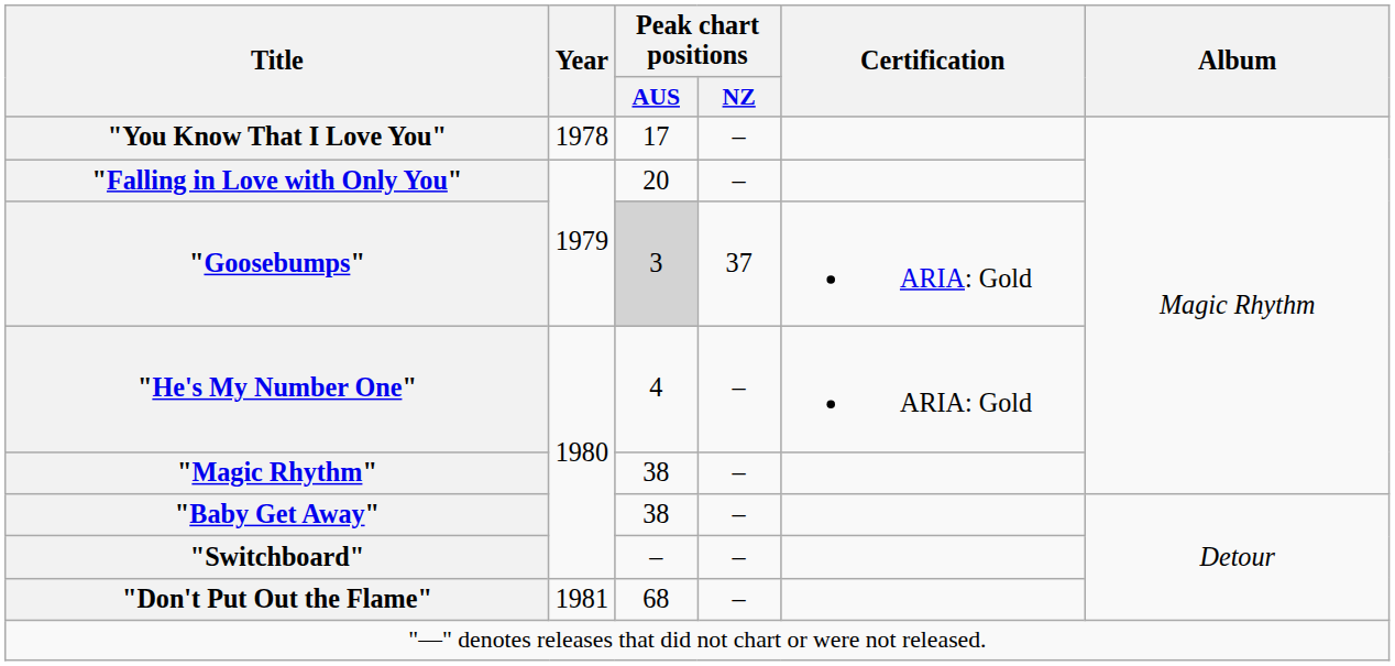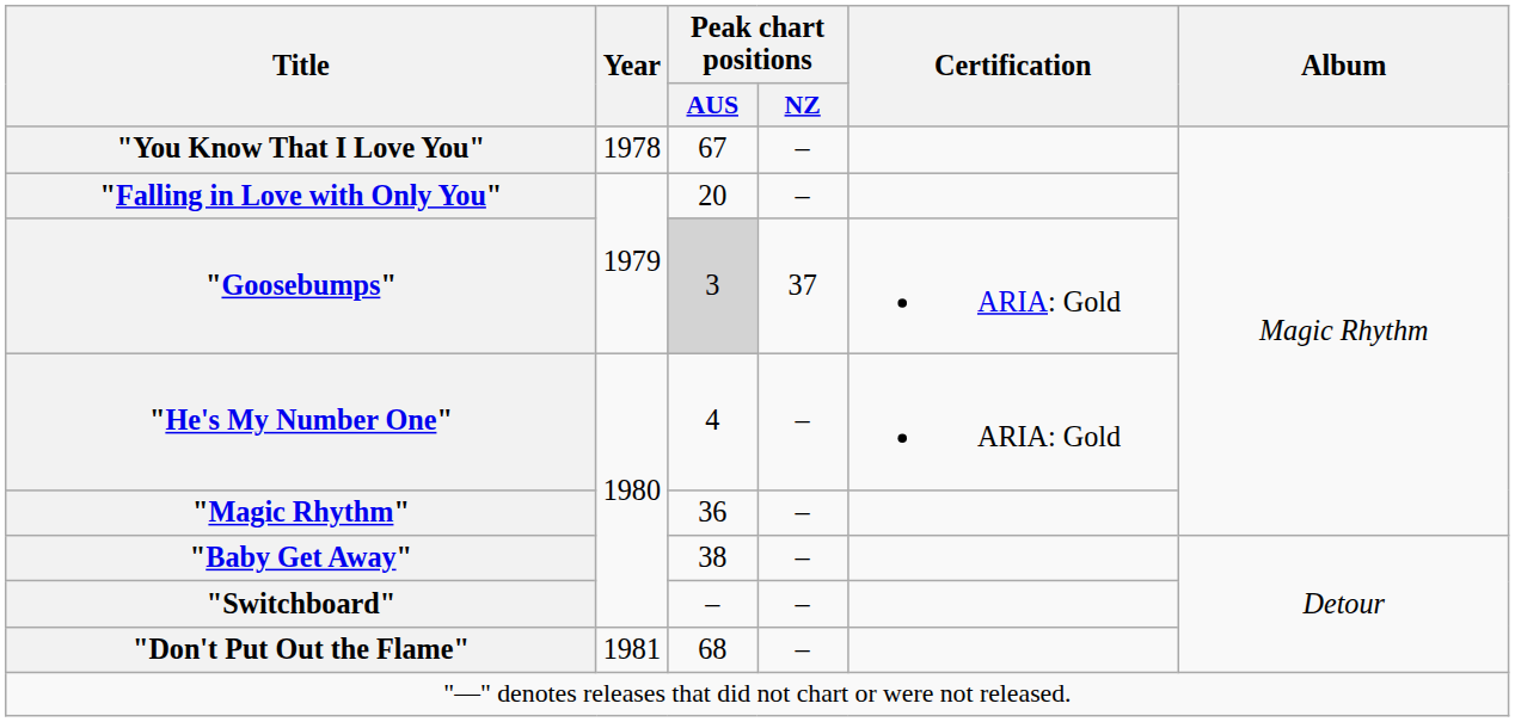"You Know That I Love You" | Peak chart positions / AUS: 17 -> 67
"Magic Rhythm" | Peak chart positions / AUS: 38 -> 36
